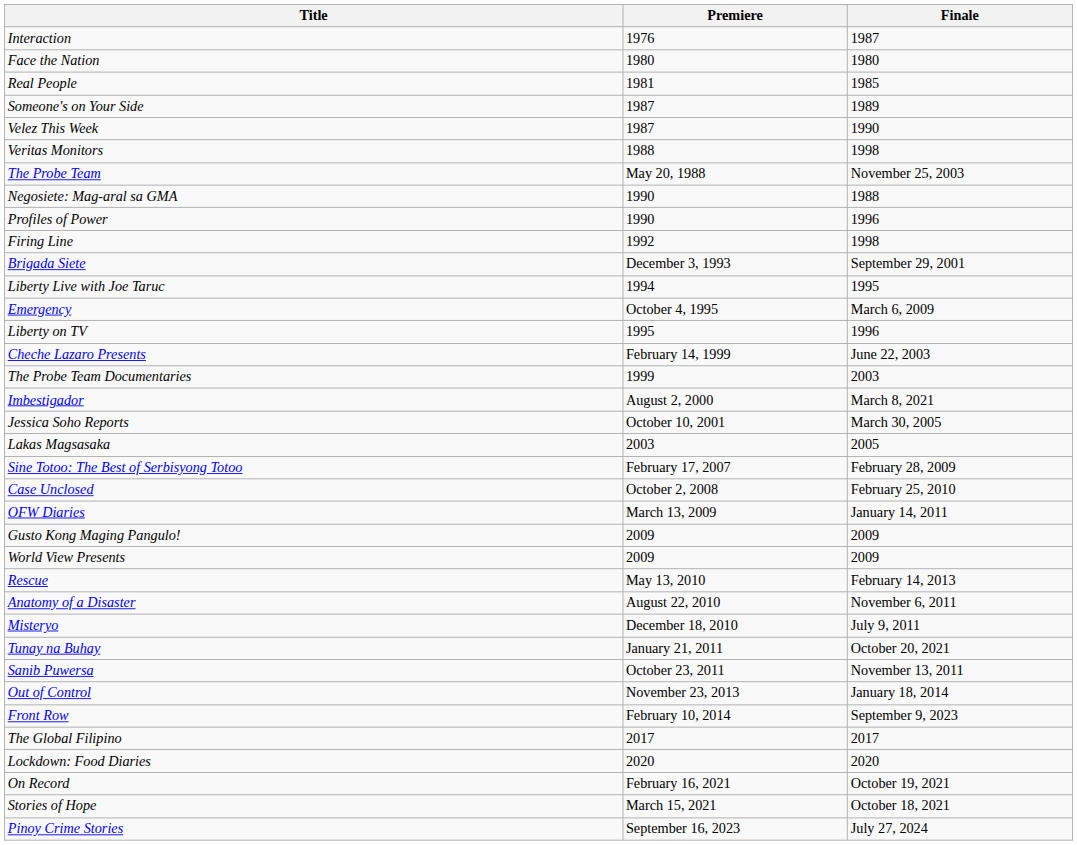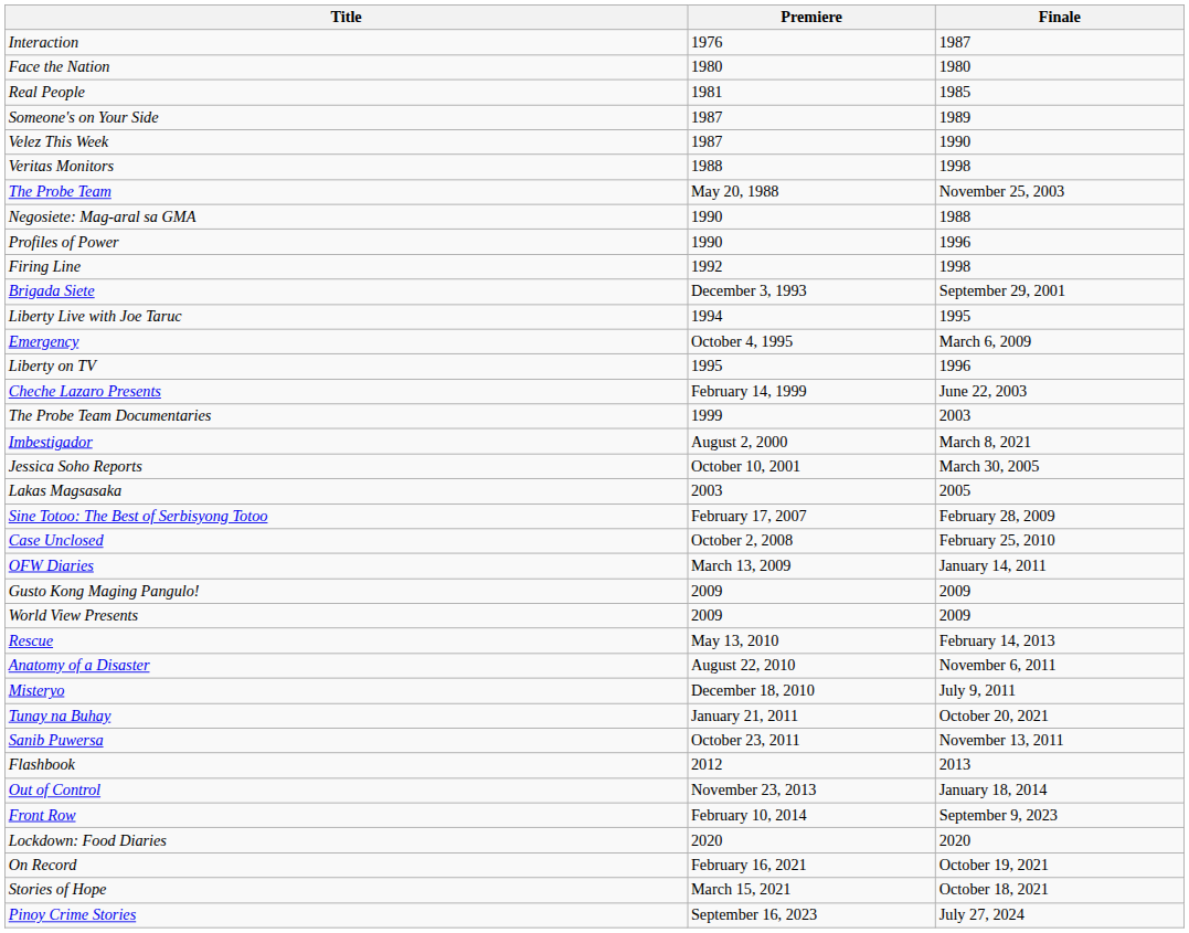+ row: Flashbook | 2012 | 2013
- row: The Global Filipino | 2017 | 2017
